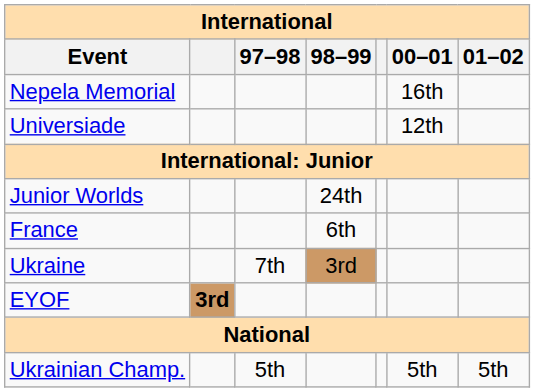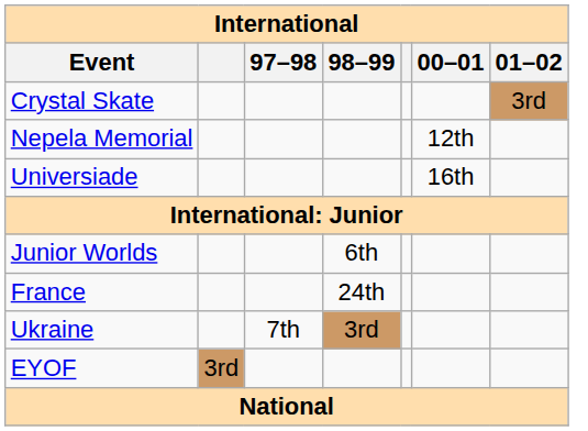+ row: Crystal Skate | 3rd
Nepela Memorial | 00–01: 16th -> 12th
Universiade | 00–01: 12th -> 16th
Junior Worlds | 98–99: 24th -> 6th
France | 98–99: 6th -> 24th
EYOF | column 2: bold -> normal
- row: Ukrainian Champ. | 5th | 5th | 5th
